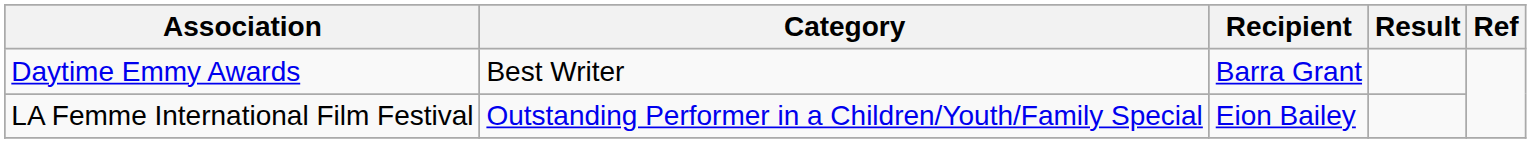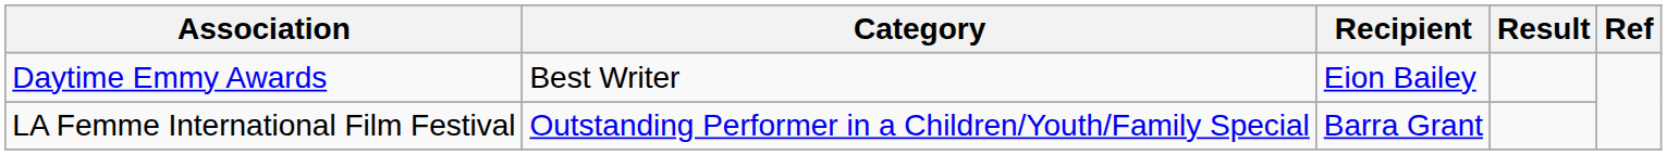Daytime Emmy Awards | Recipient: Barra Grant -> Eion Bailey
LA Femme International Film Festival | Recipient: Eion Bailey -> Barra Grant
